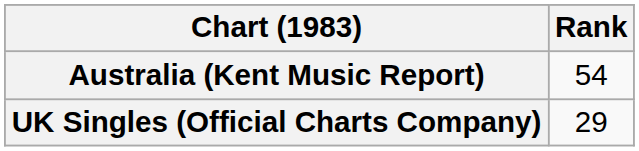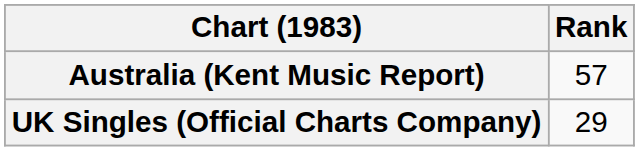Australia (Kent Music Report) | Rank: 54 -> 57
